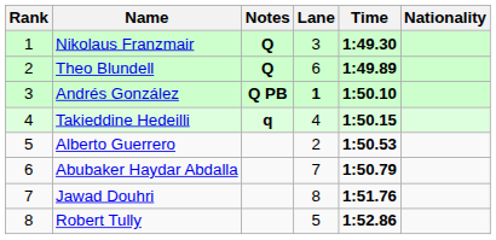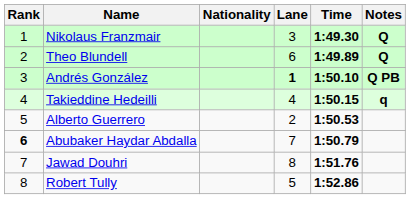columns swapped: Nationality <-> Notes
Abubaker Haydar Abdalla | Rank: normal -> bold
